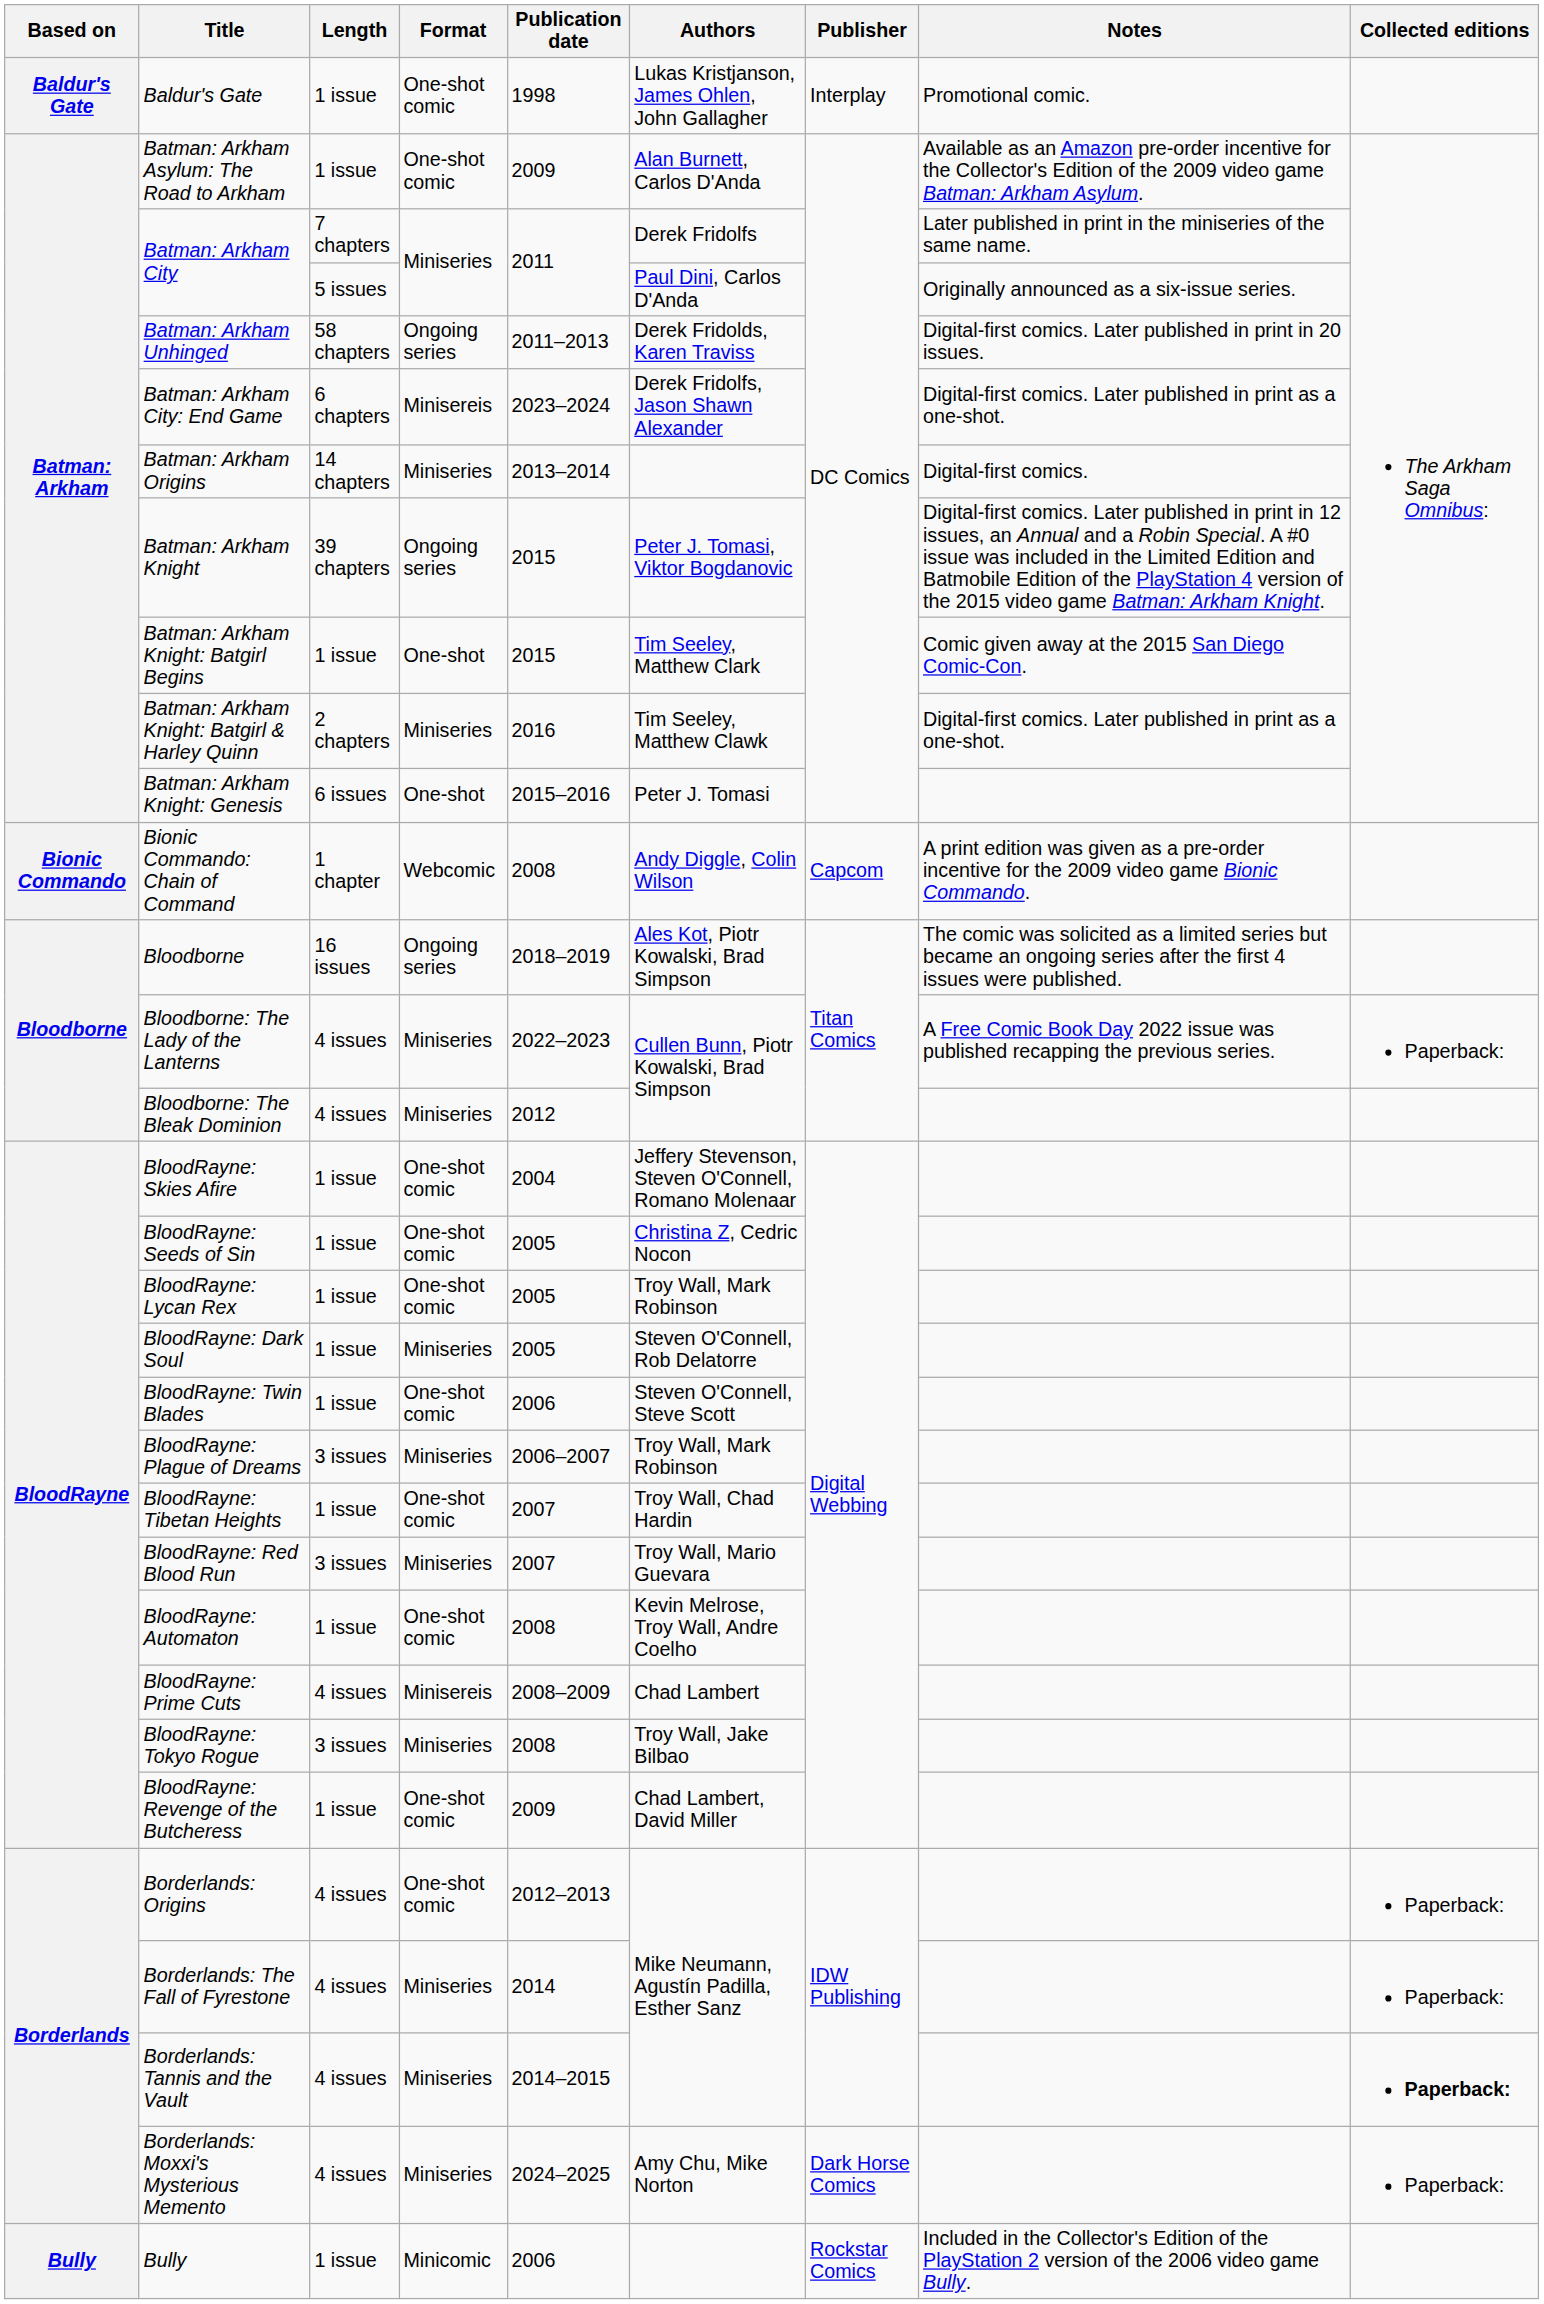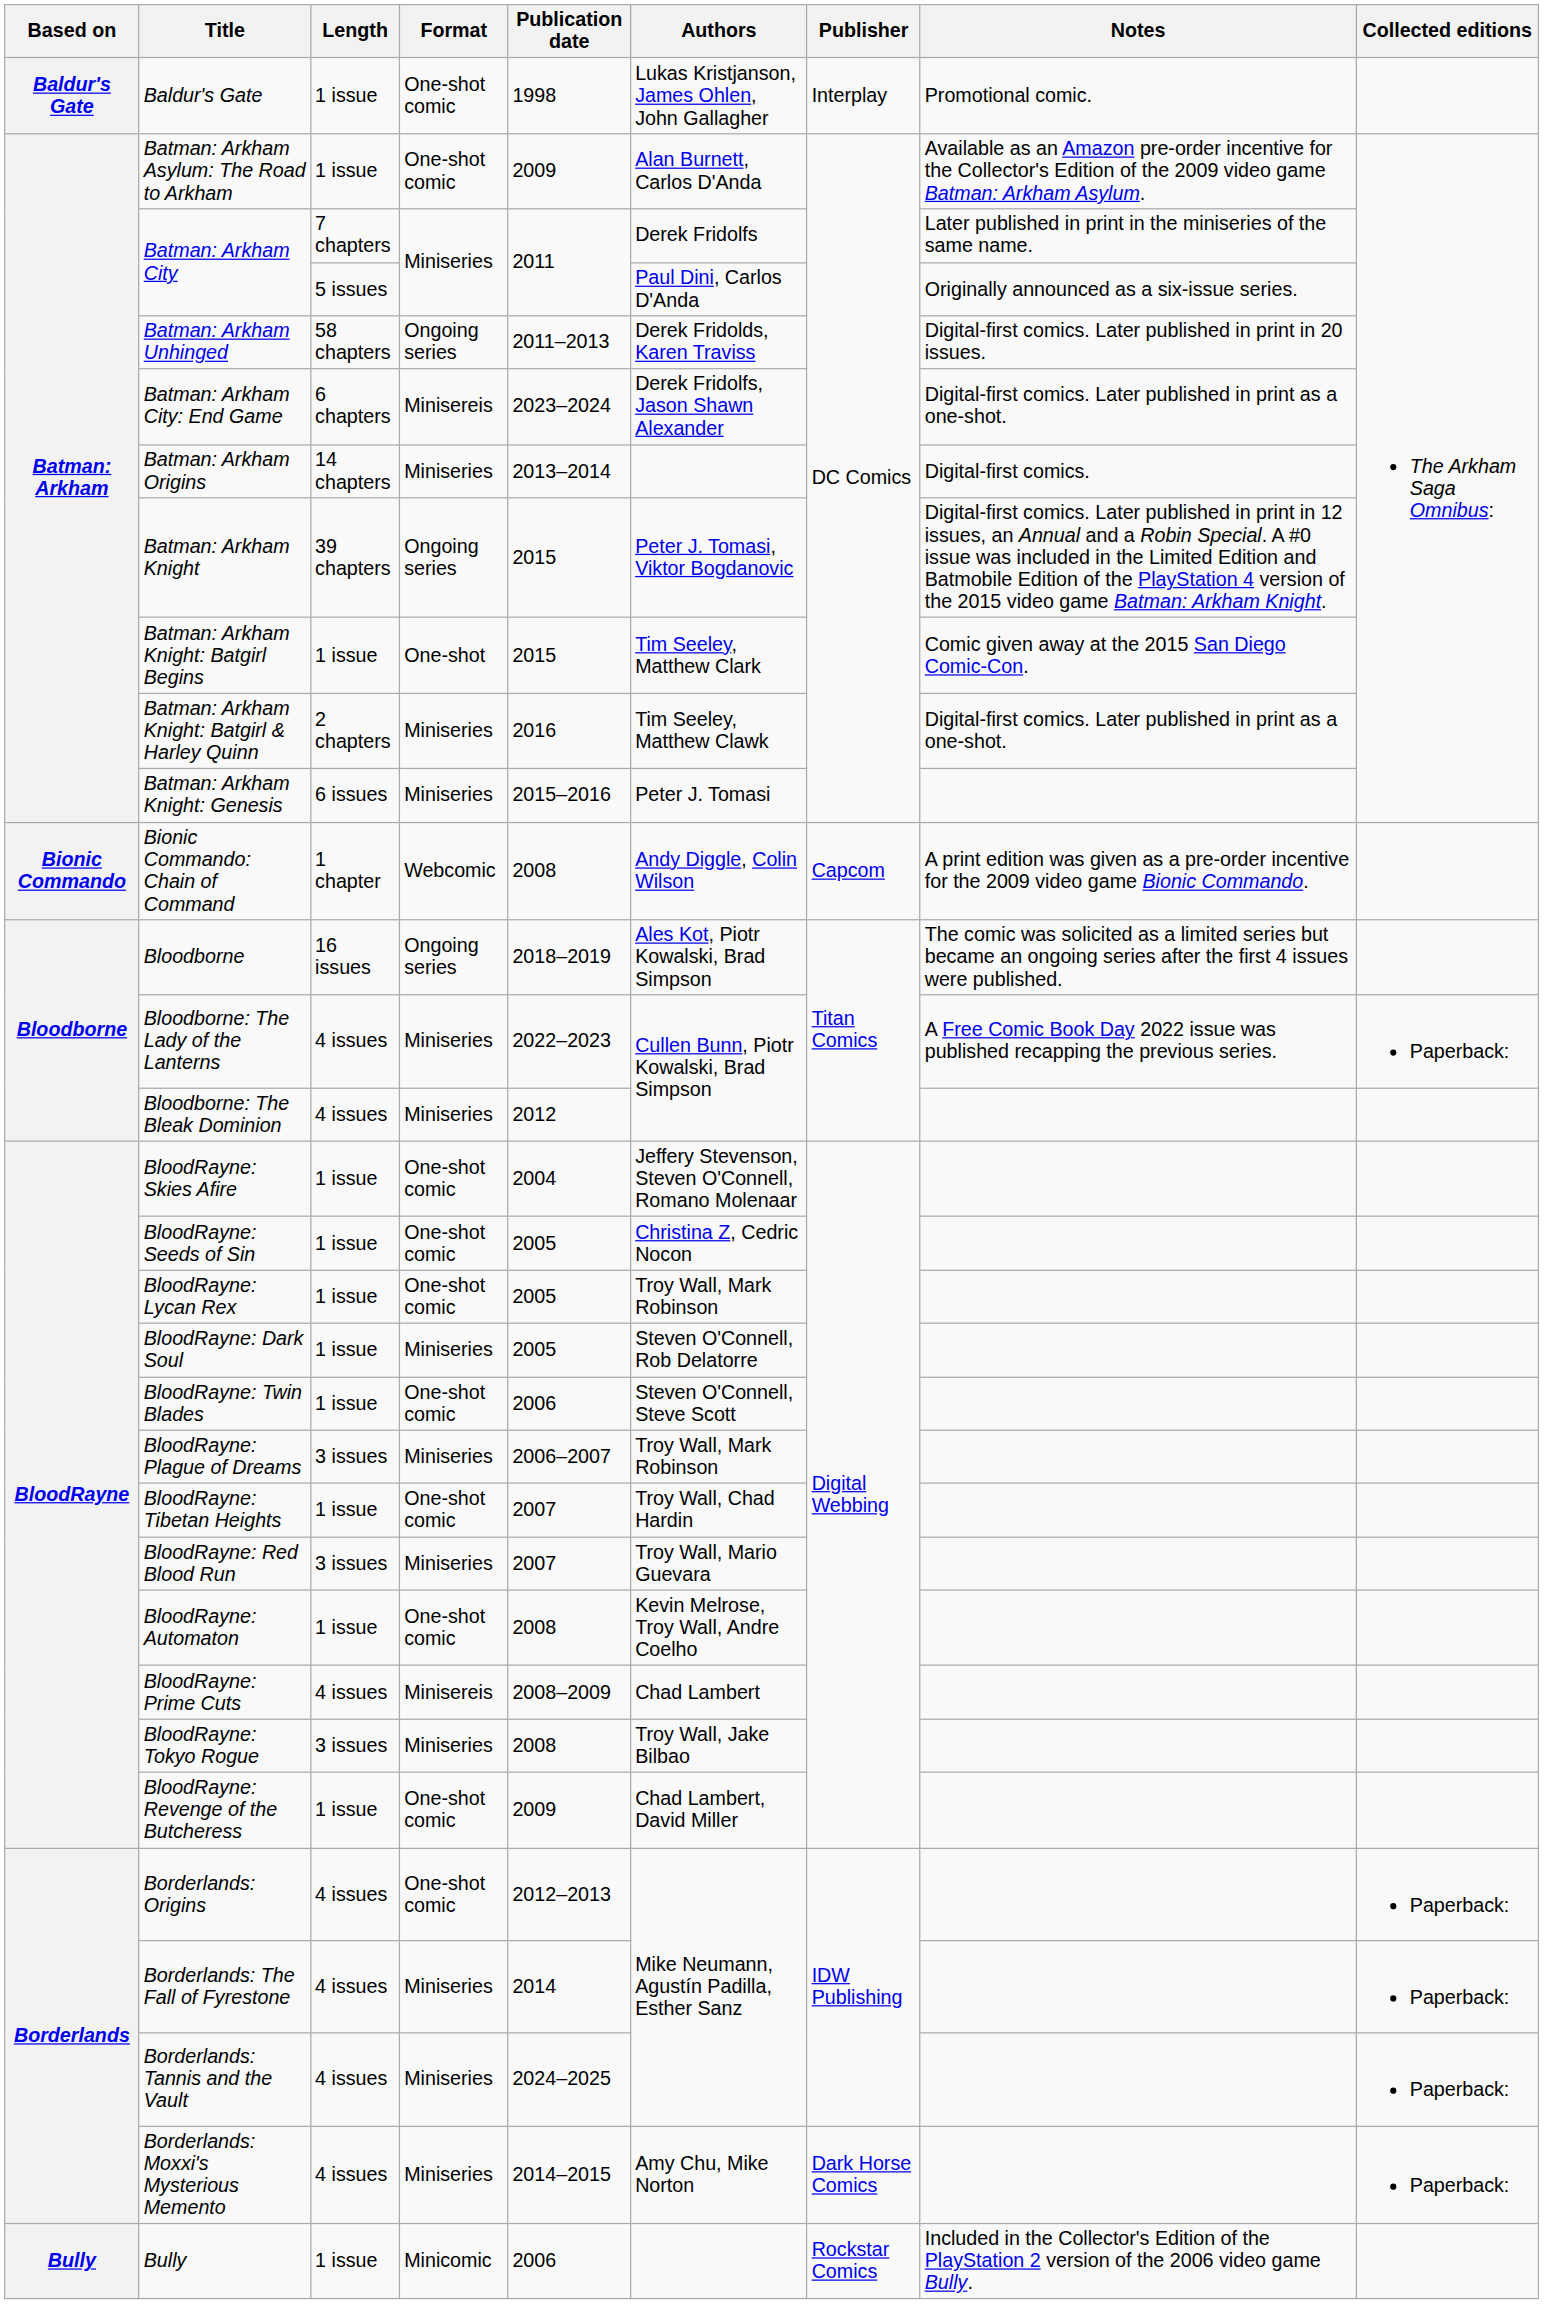Batman: Arkham Knight: Genesis | Format: One-shot -> Miniseries
Borderlands: Tannis and the Vault | Publication date: 2014–2015 -> 2024–2025
Borderlands: Tannis and the Vault | Collected editions: bold -> normal
Borderlands: Moxxi's Mysterious Memento | Publication date: 2024–2025 -> 2014–2015
